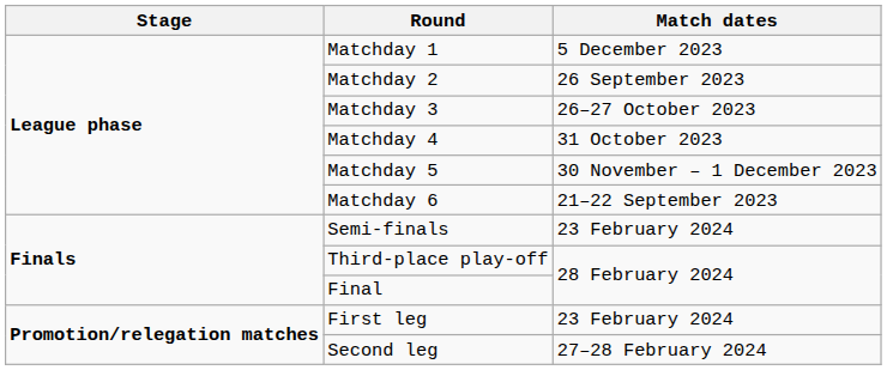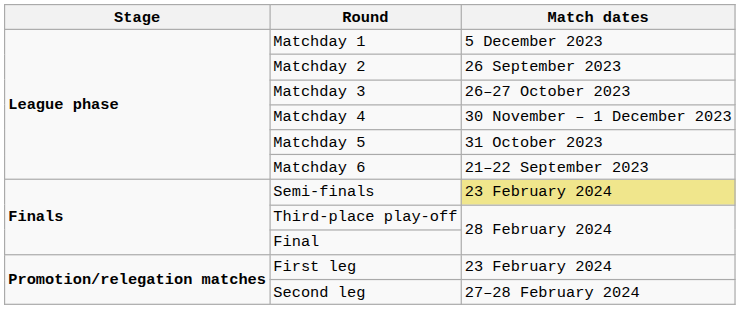Matchday 4 | Match dates: 31 October 2023 -> 30 November – 1 December 2023
Matchday 5 | Match dates: 30 November – 1 December 2023 -> 31 October 2023
Semi-finals | Match dates: no background -> khaki background
